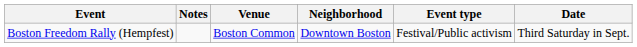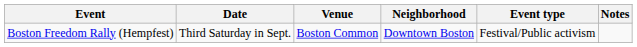columns swapped: Date <-> Notes
